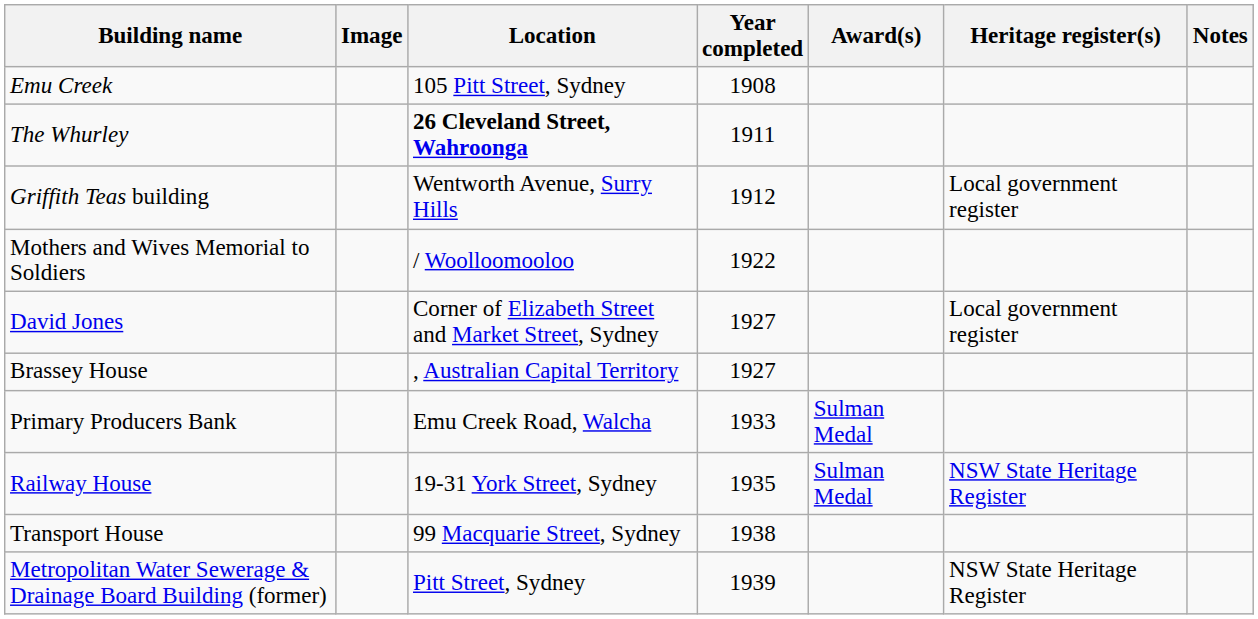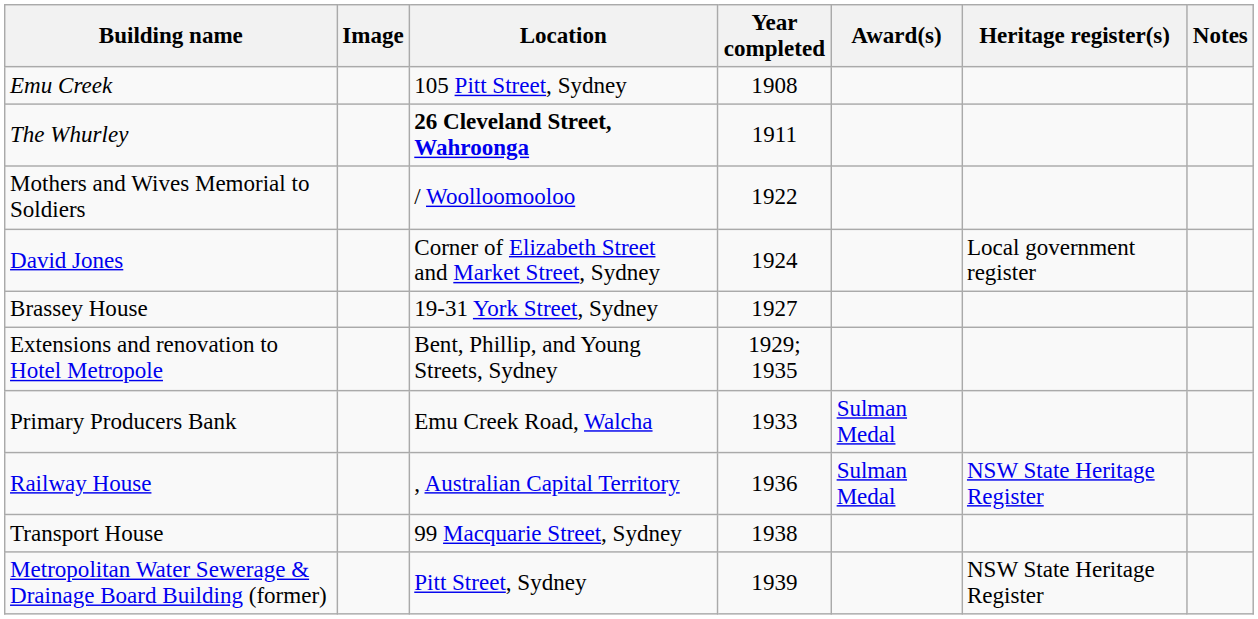- row: Griffith Teas building | Wentworth Avenue, Surry Hills | 1912 | Local government register
David Jones | Year completed: 1927 -> 1924
Brassey House | Location: , Australian Capital Territory -> 19-31 York Street, Sydney
+ row: Extensions and renovation to Hotel Metropole | Bent, Phillip, and Young Streets, Sydney | 1929; 1935
Railway House | Location: 19-31 York Street, Sydney -> , Australian Capital Territory
Railway House | Year completed: 1935 -> 1936
